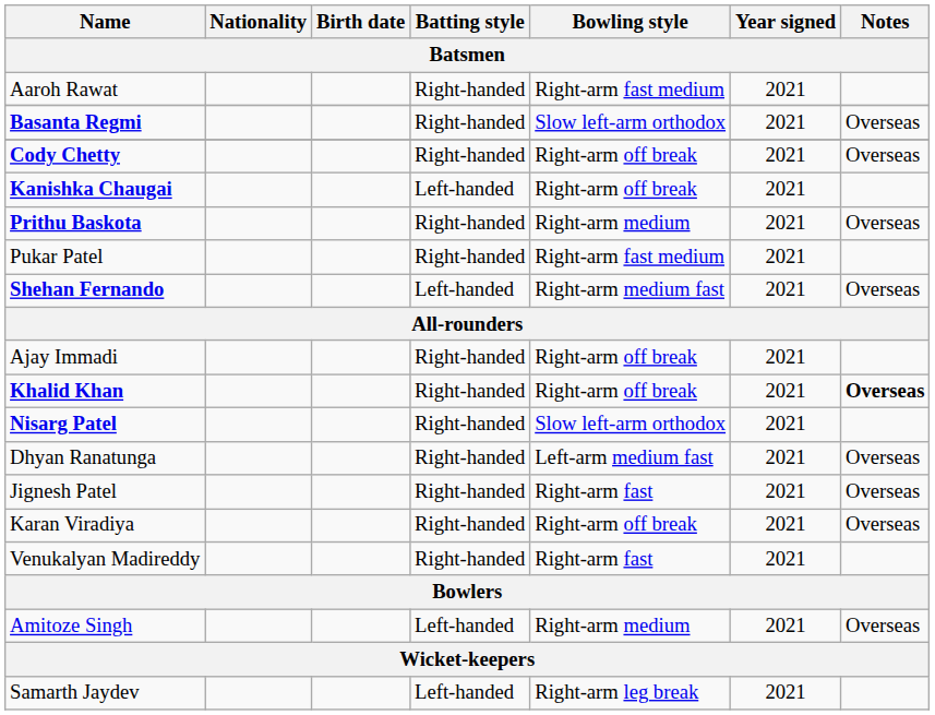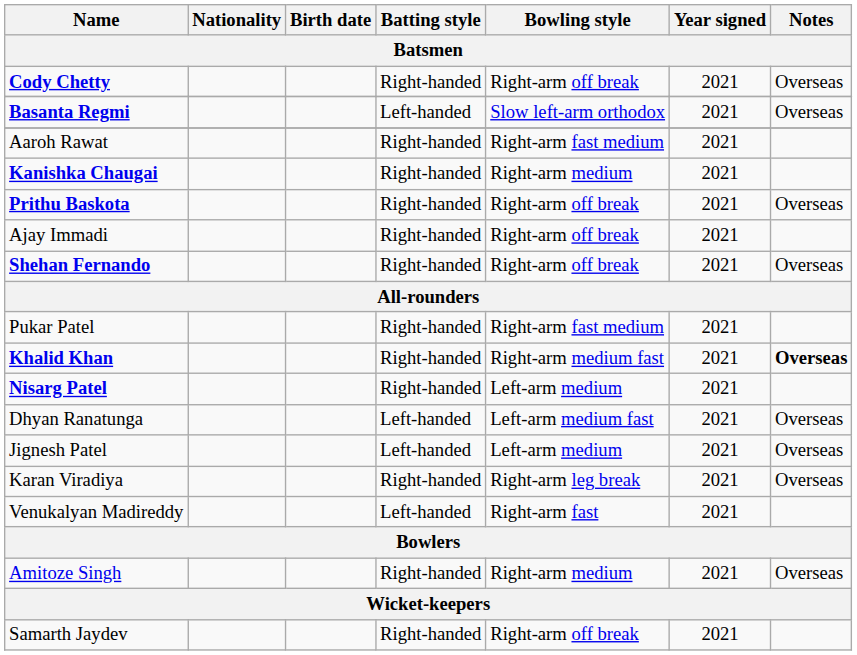rows swapped: Aaroh Rawat <-> Cody Chetty
Basanta Regmi | Batting style: Right-handed -> Left-handed
Kanishka Chaugai | Batting style: Left-handed -> Right-handed
Kanishka Chaugai | Bowling style: Right-arm off break -> Right-arm medium
Prithu Baskota | Bowling style: Right-arm medium -> Right-arm off break
rows swapped: Pukar Patel <-> Ajay Immadi
Shehan Fernando | Batting style: Left-handed -> Right-handed
Shehan Fernando | Bowling style: Right-arm medium fast -> Right-arm off break
Khalid Khan | Bowling style: Right-arm off break -> Right-arm medium fast
Nisarg Patel | Bowling style: Slow left-arm orthodox -> Left-arm medium
Dhyan Ranatunga | Batting style: Right-handed -> Left-handed
Jignesh Patel | Batting style: Right-handed -> Left-handed
Jignesh Patel | Bowling style: Right-arm fast -> Left-arm medium
Karan Viradiya | Bowling style: Right-arm off break -> Right-arm leg break
Venukalyan Madireddy | Batting style: Right-handed -> Left-handed
Amitoze Singh | Batting style: Left-handed -> Right-handed
Samarth Jaydev | Batting style: Left-handed -> Right-handed
Samarth Jaydev | Bowling style: Right-arm leg break -> Right-arm off break
